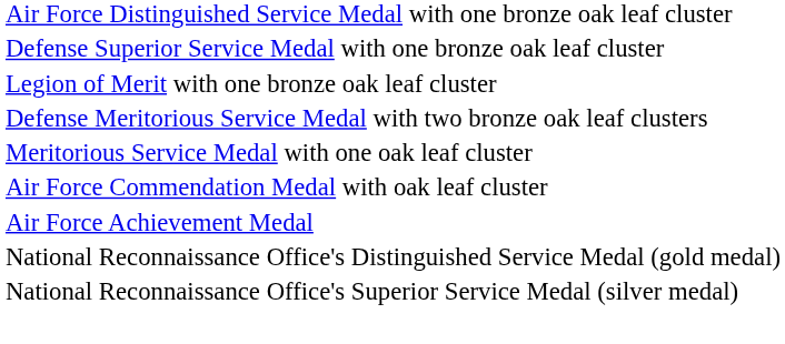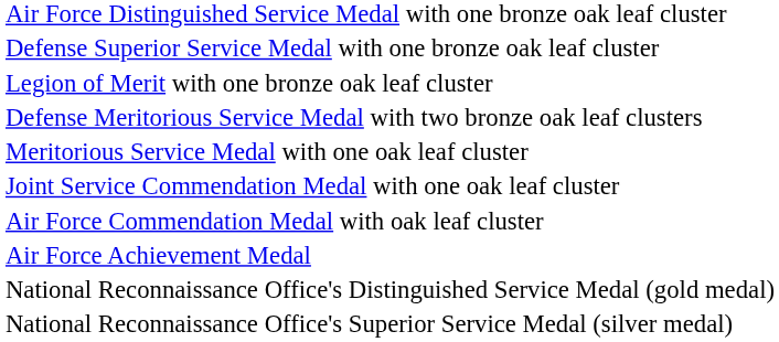+ row: Joint Service Commendation Medal with one oak leaf cluster
